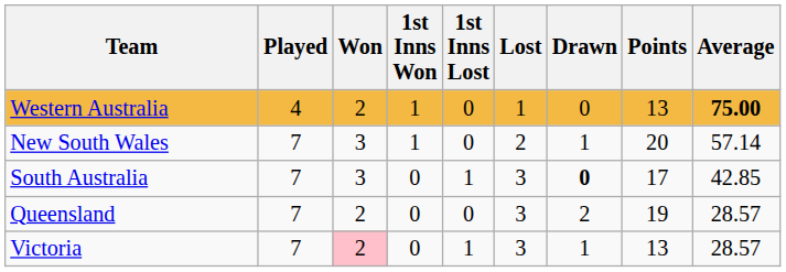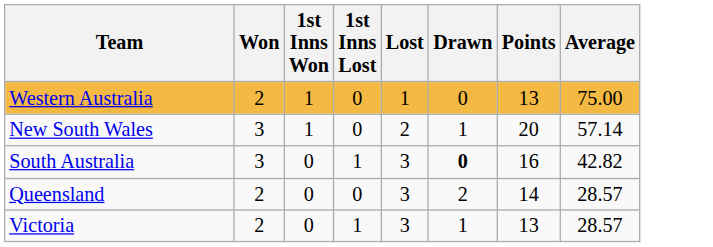- column: Played | 4 | 7 | 7 | 7 | 7
Western Australia | Average: bold -> normal
South Australia | Points: 17 -> 16
South Australia | Average: 42.85 -> 42.82
Queensland | Points: 19 -> 14
Victoria | Won: pink background -> no background
